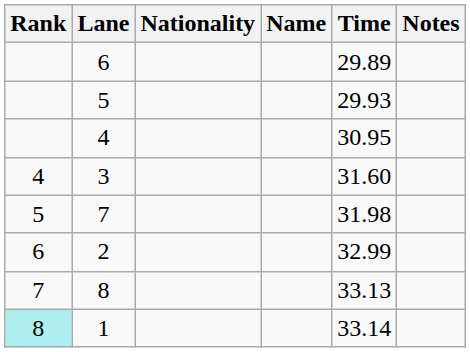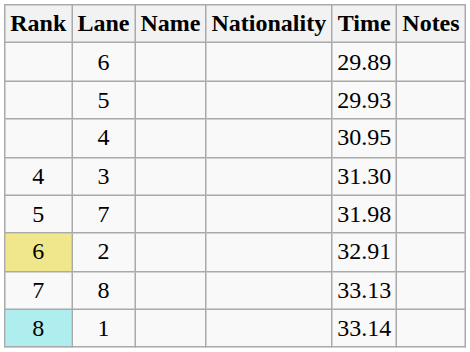columns swapped: Name <-> Nationality
3 | Time: 31.60 -> 31.30
2 | Rank: no background -> khaki background
2 | Time: 32.99 -> 32.91
